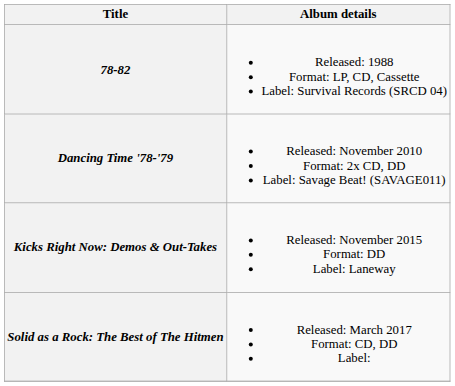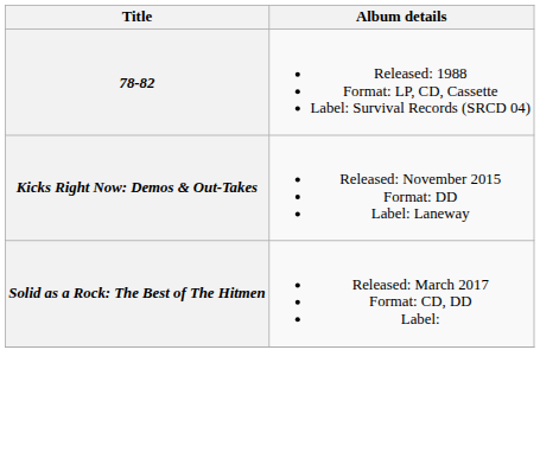- row: Dancing Time '78-'79 | Released: November 2010 Format: 2x CD, DD Label: Savage Beat! (SAVAGE011)
